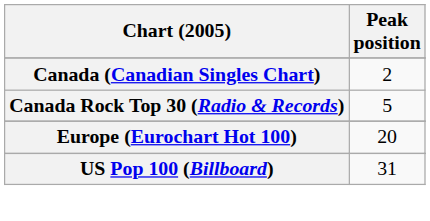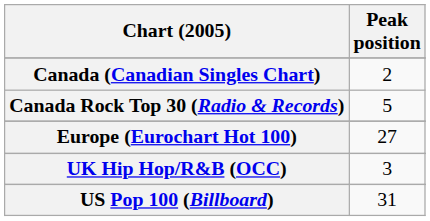Europe (Eurochart Hot 100) | Peak position: 20 -> 27
+ row: UK Hip Hop/R&B (OCC) | 3
